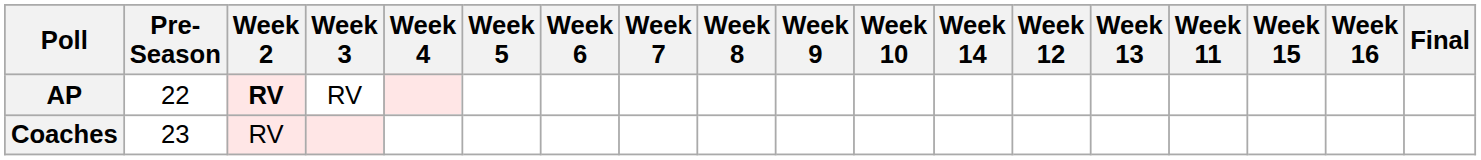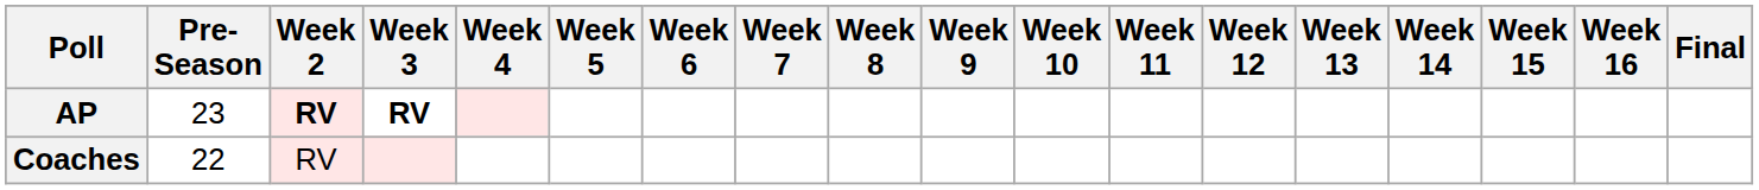columns swapped: Week 11 <-> Week 14
AP | Pre- Season: 22 -> 23
AP | Week 3: normal -> bold
Coaches | Pre- Season: 23 -> 22
